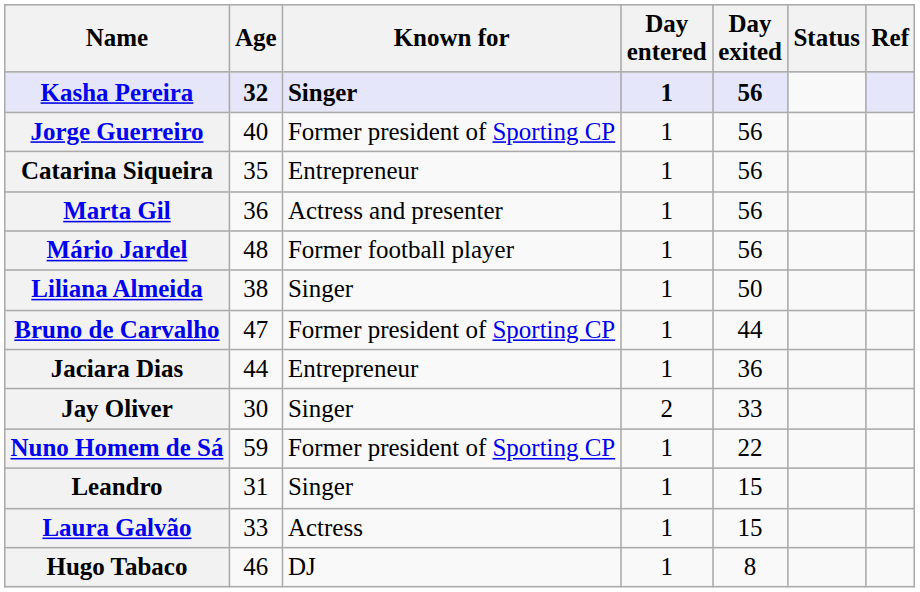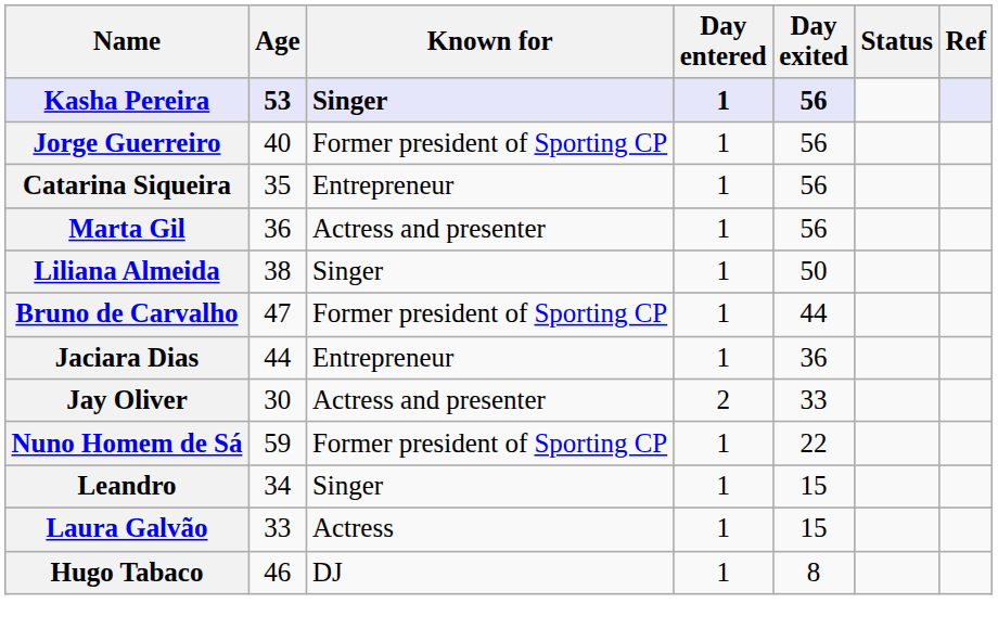Kasha Pereira | Age: 32 -> 53
- row: Mário Jardel | 48 | Former football player | 1 | 56
Jay Oliver | Known for: Singer -> Actress and presenter
Leandro | Age: 31 -> 34
